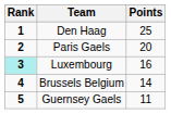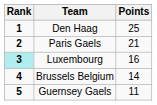Paris Gaels | Points: 20 -> 21
